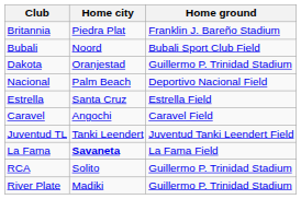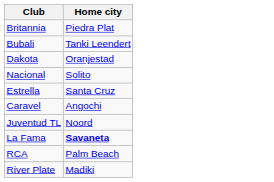- column: Home ground | Franklin J. Bareño Stadium | Bubali Sport Club Field | Guillermo P. Trinidad Stadium | Deportivo Nacional Field | Estrella Field | Caravel Field | Juventud Tanki Leendert Field | La Fama Field | Guillermo P. Trinidad Stadium | Guillermo P. Trinidad Stadium
Bubali | Home city: Noord -> Tanki Leendert
Nacional | Home city: Palm Beach -> Solito
Juventud TL | Home city: Tanki Leendert -> Noord
RCA | Home city: Solito -> Palm Beach
